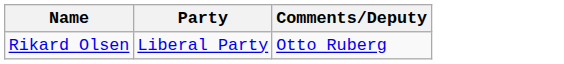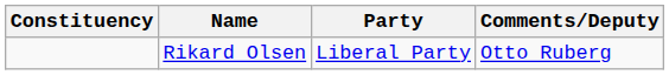+ column: Constituency
